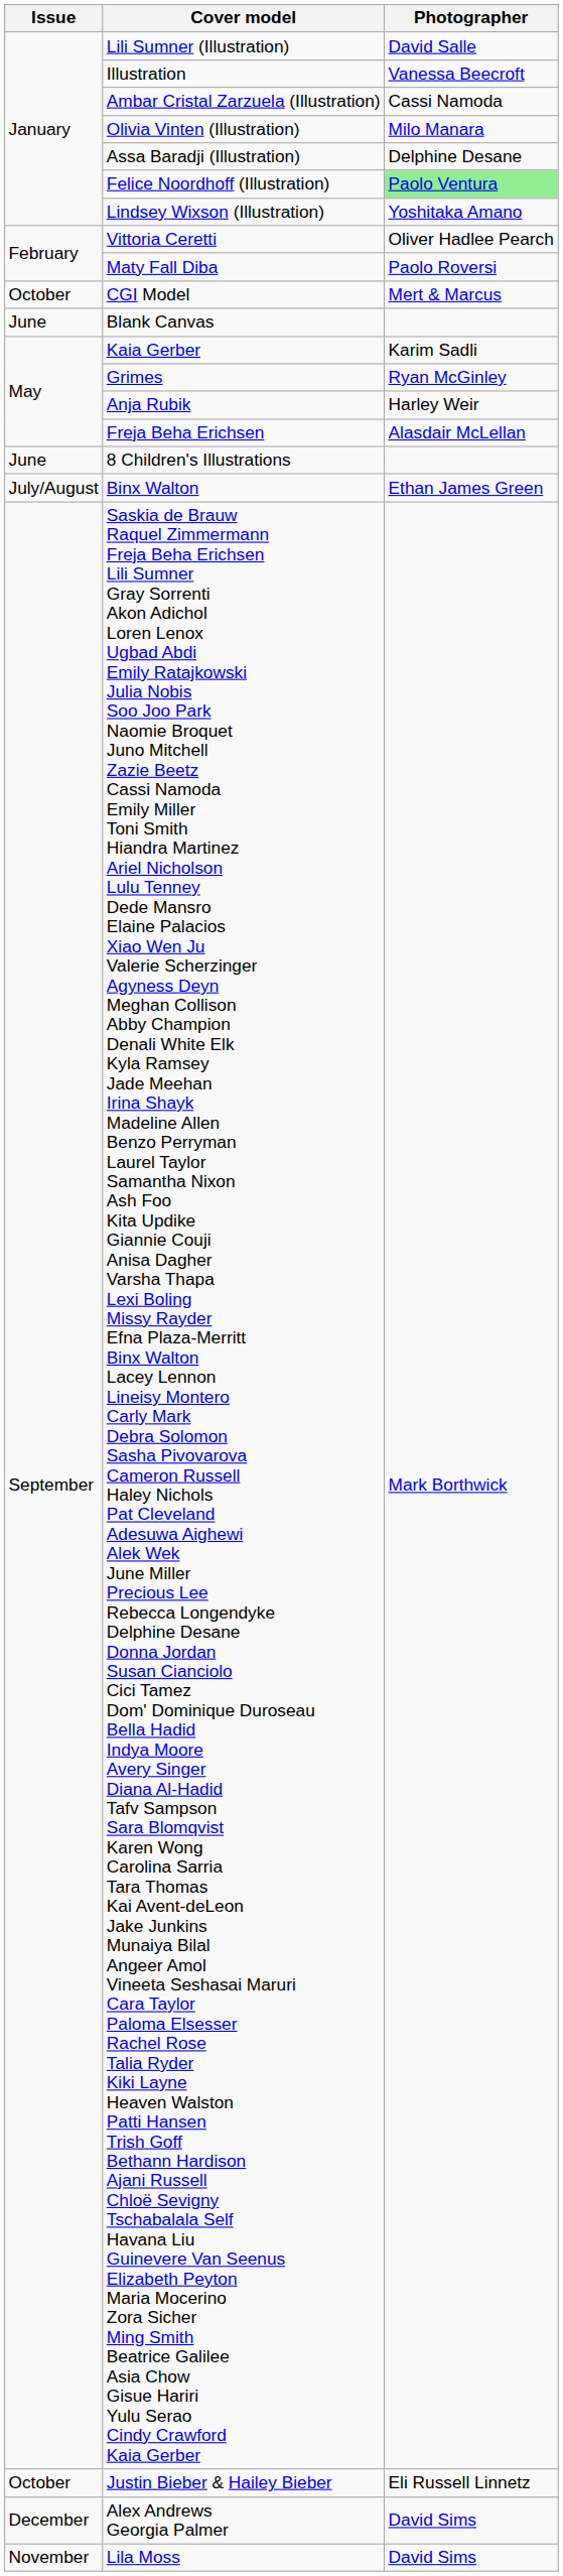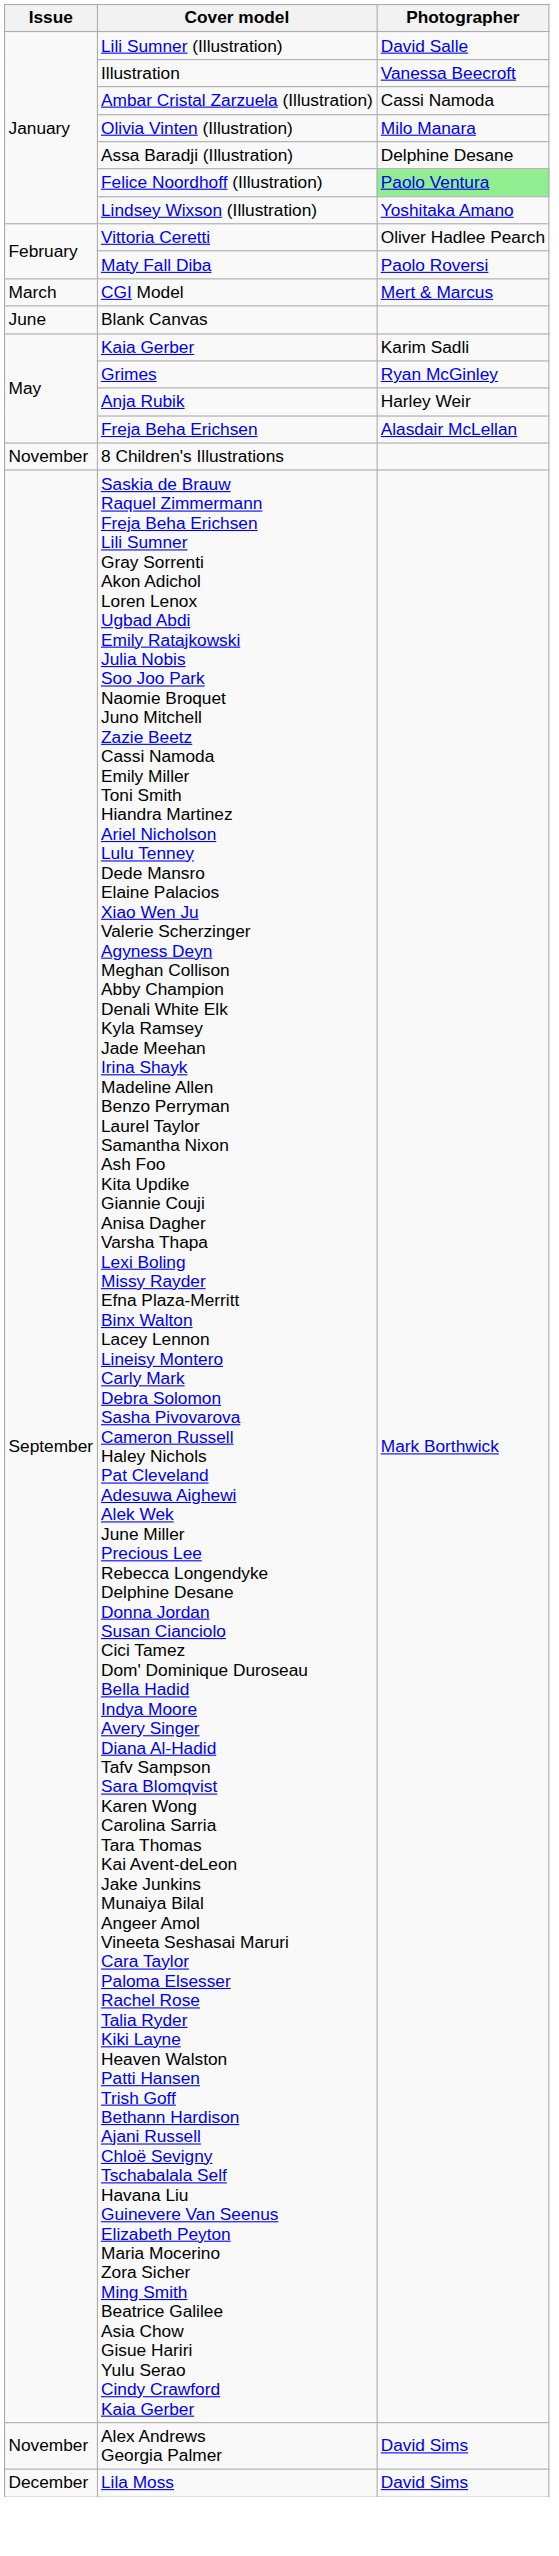CGI Model | Issue: October -> March
8 Children's Illustrations | Issue: June -> November
- row: July/August | Binx Walton | Ethan James Green
- row: October | Justin Bieber & Hailey Bieber | Eli Russell Linnetz
Alex Andrews Georgia Palmer | Issue: December -> November
Lila Moss | Issue: November -> December
